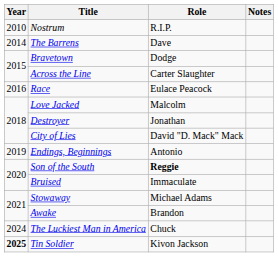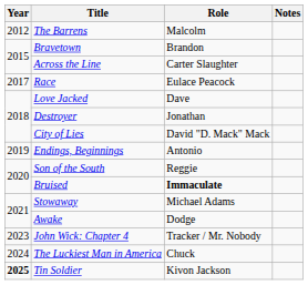- row: 2010 | Nostrum | R.I.P.
The Barrens | Year: 2014 -> 2012
The Barrens | Role: Dave -> Malcolm
Bravetown | Role: Dodge -> Brandon
Race | Year: 2016 -> 2017
Love Jacked | Role: Malcolm -> Dave
Son of the South | Role: bold -> normal
Bruised | Role: normal -> bold
Awake | Role: Brandon -> Dodge
+ row: 2023 | John Wick: Chapter 4 | Tracker / Mr. Nobody
